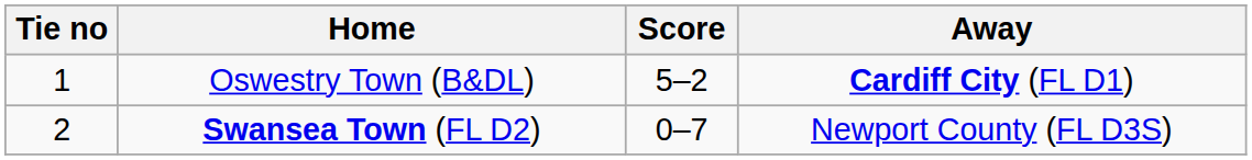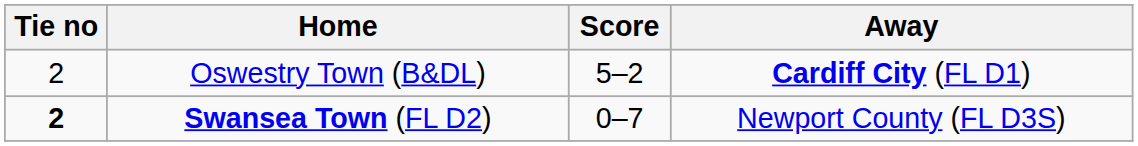Oswestry Town (B&DL) | Tie no: 1 -> 2
Swansea Town (FL D2) | Tie no: normal -> bold
